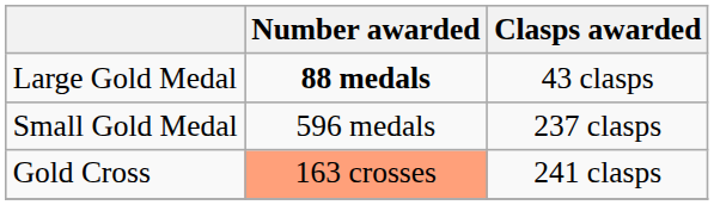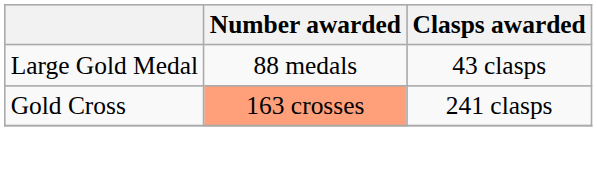Large Gold Medal | Number awarded: bold -> normal
- row: Small Gold Medal | 596 medals | 237 clasps
